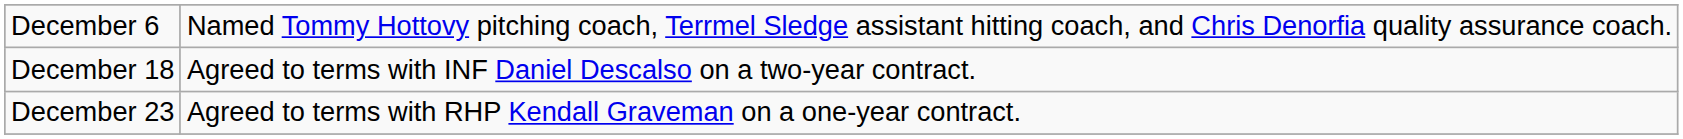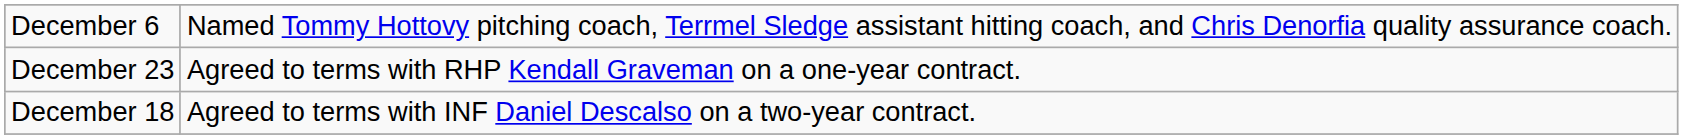rows swapped: December 18 <-> December 23
